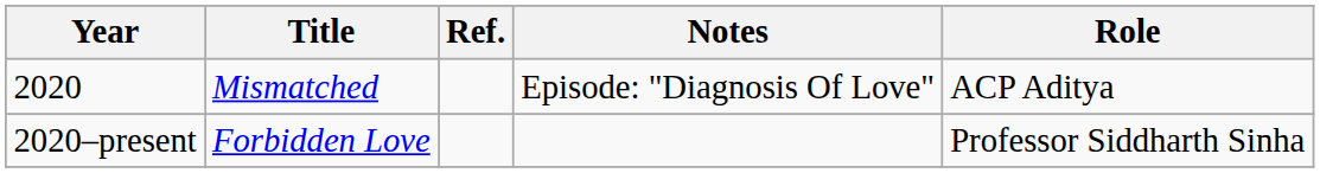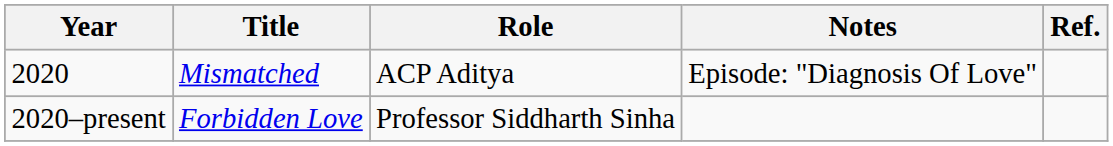columns swapped: Role <-> Ref.
